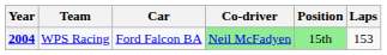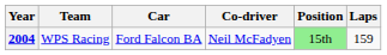2004 | Co-driver: lightgreen background -> no background
2004 | Laps: 153 -> 159
